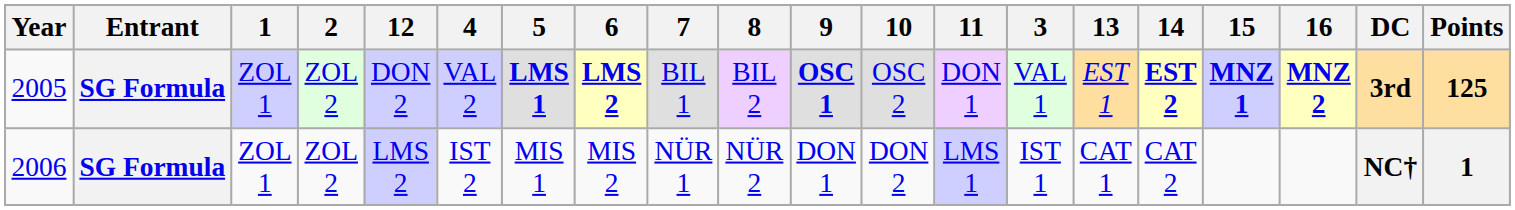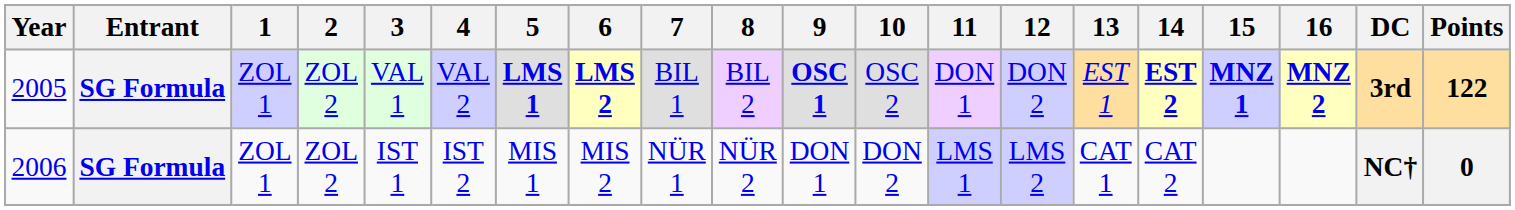columns swapped: 3 <-> 12
2005 | Points: 125 -> 122
2006 | Points: 1 -> 0
